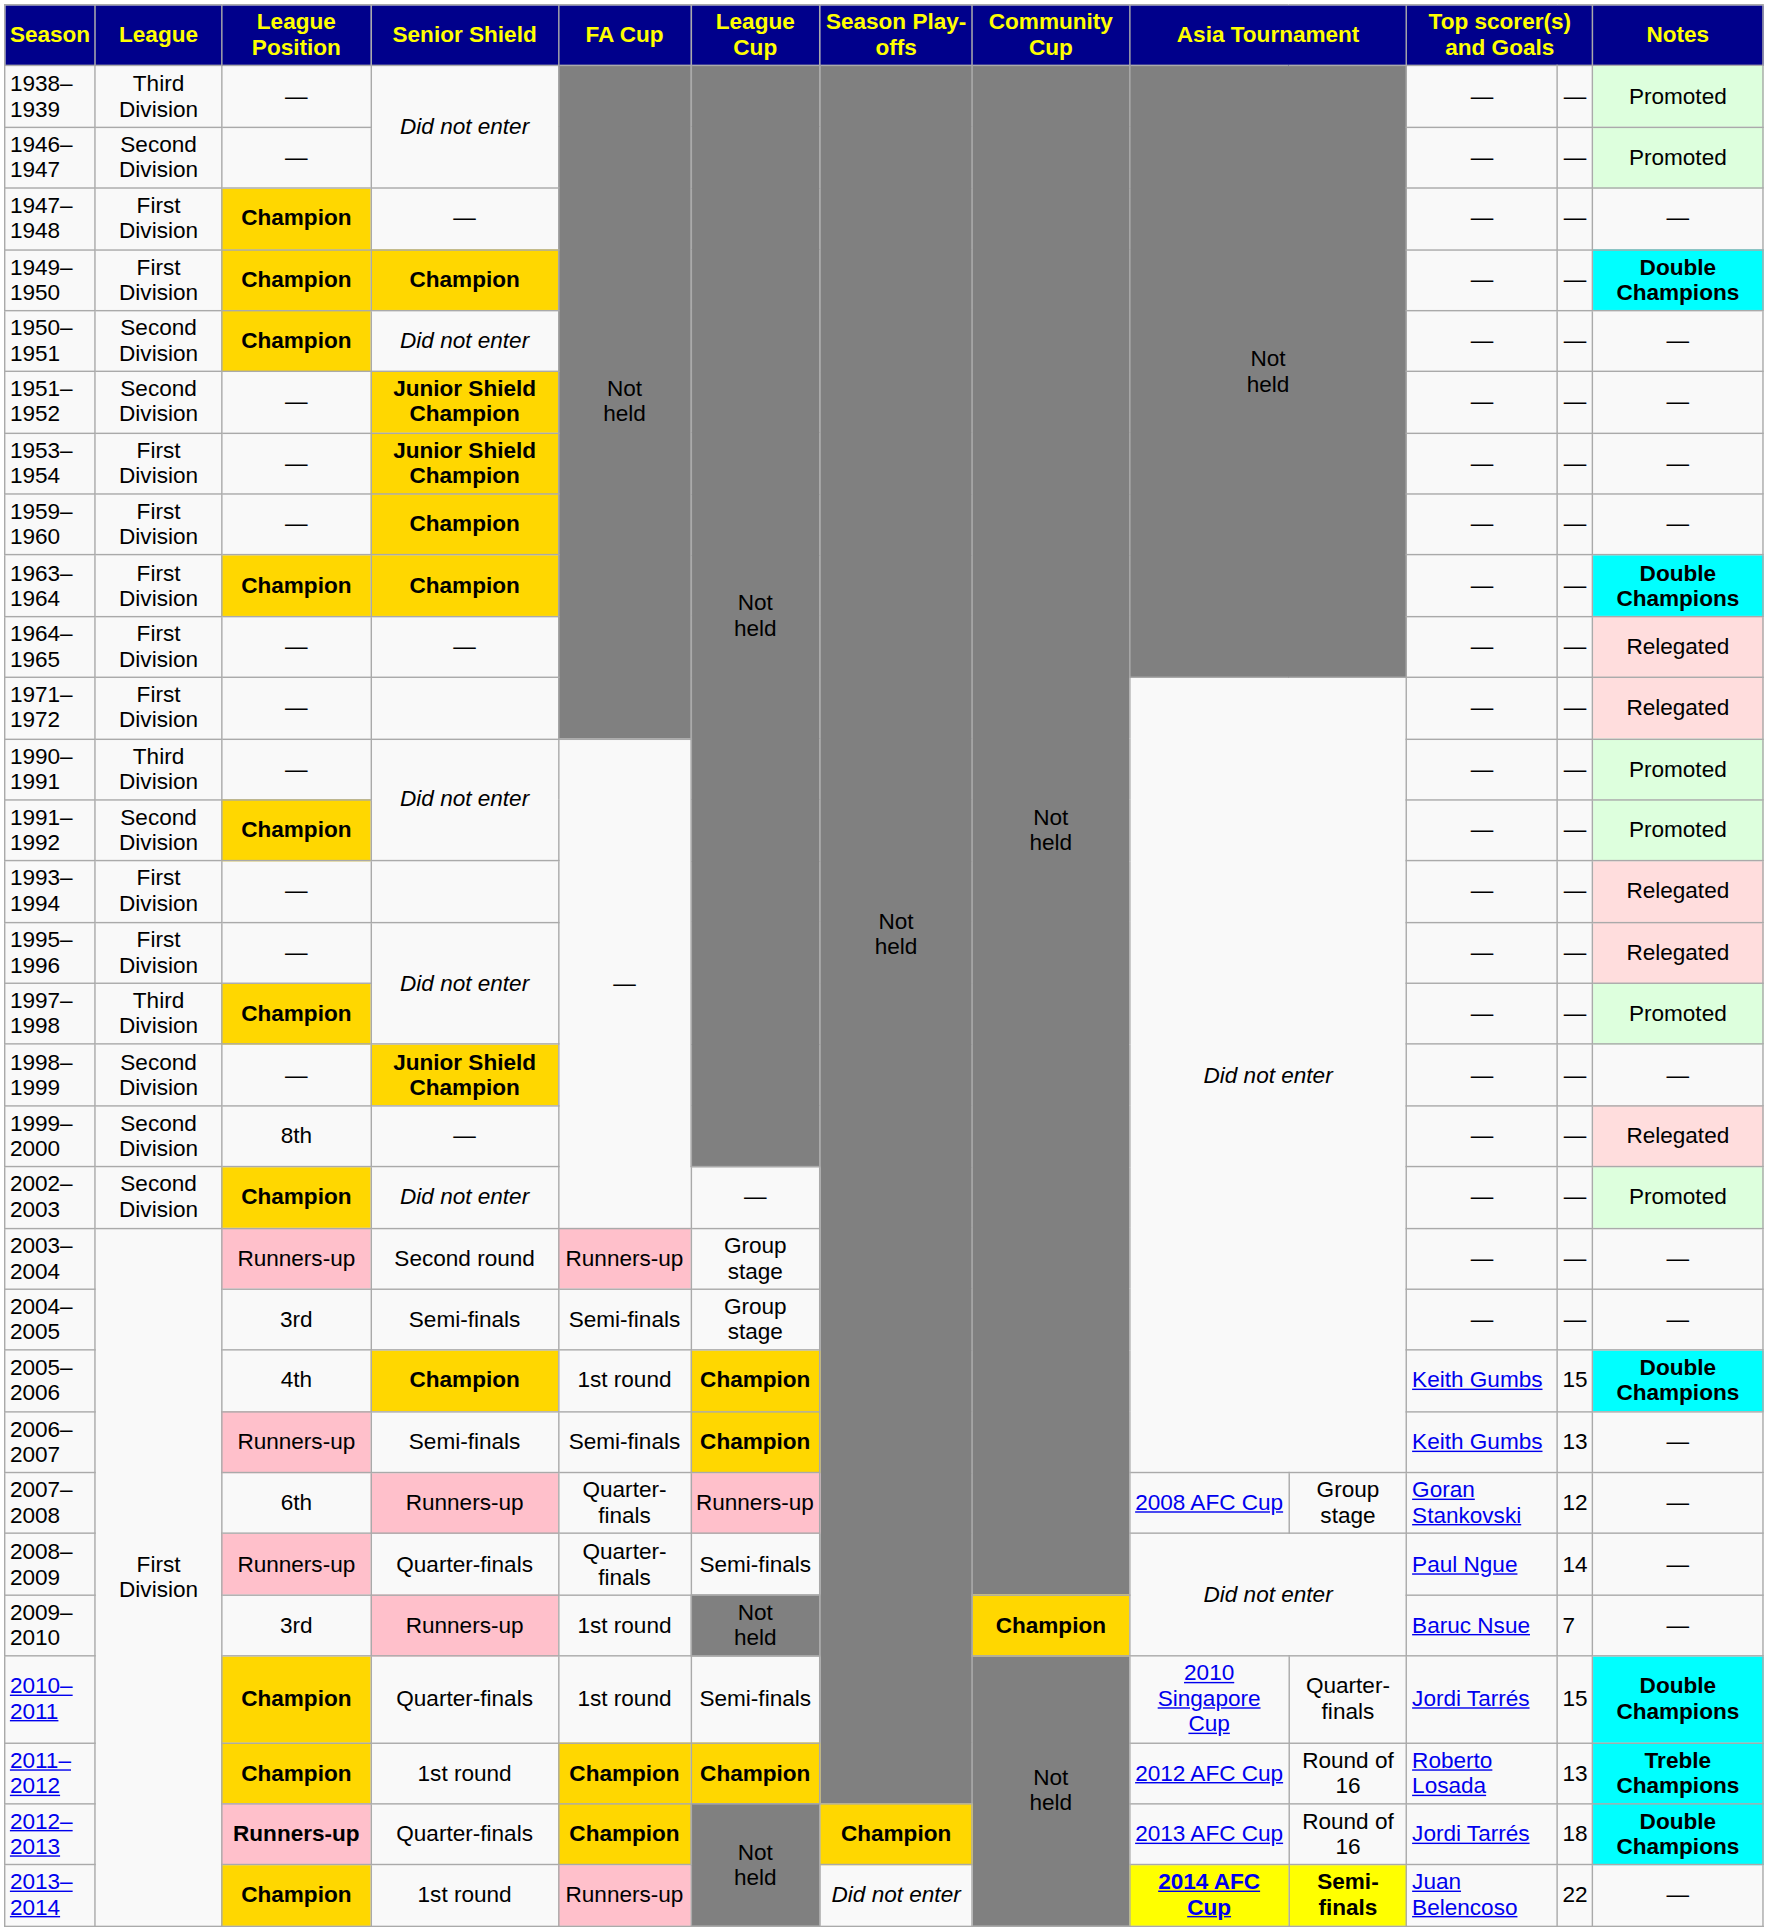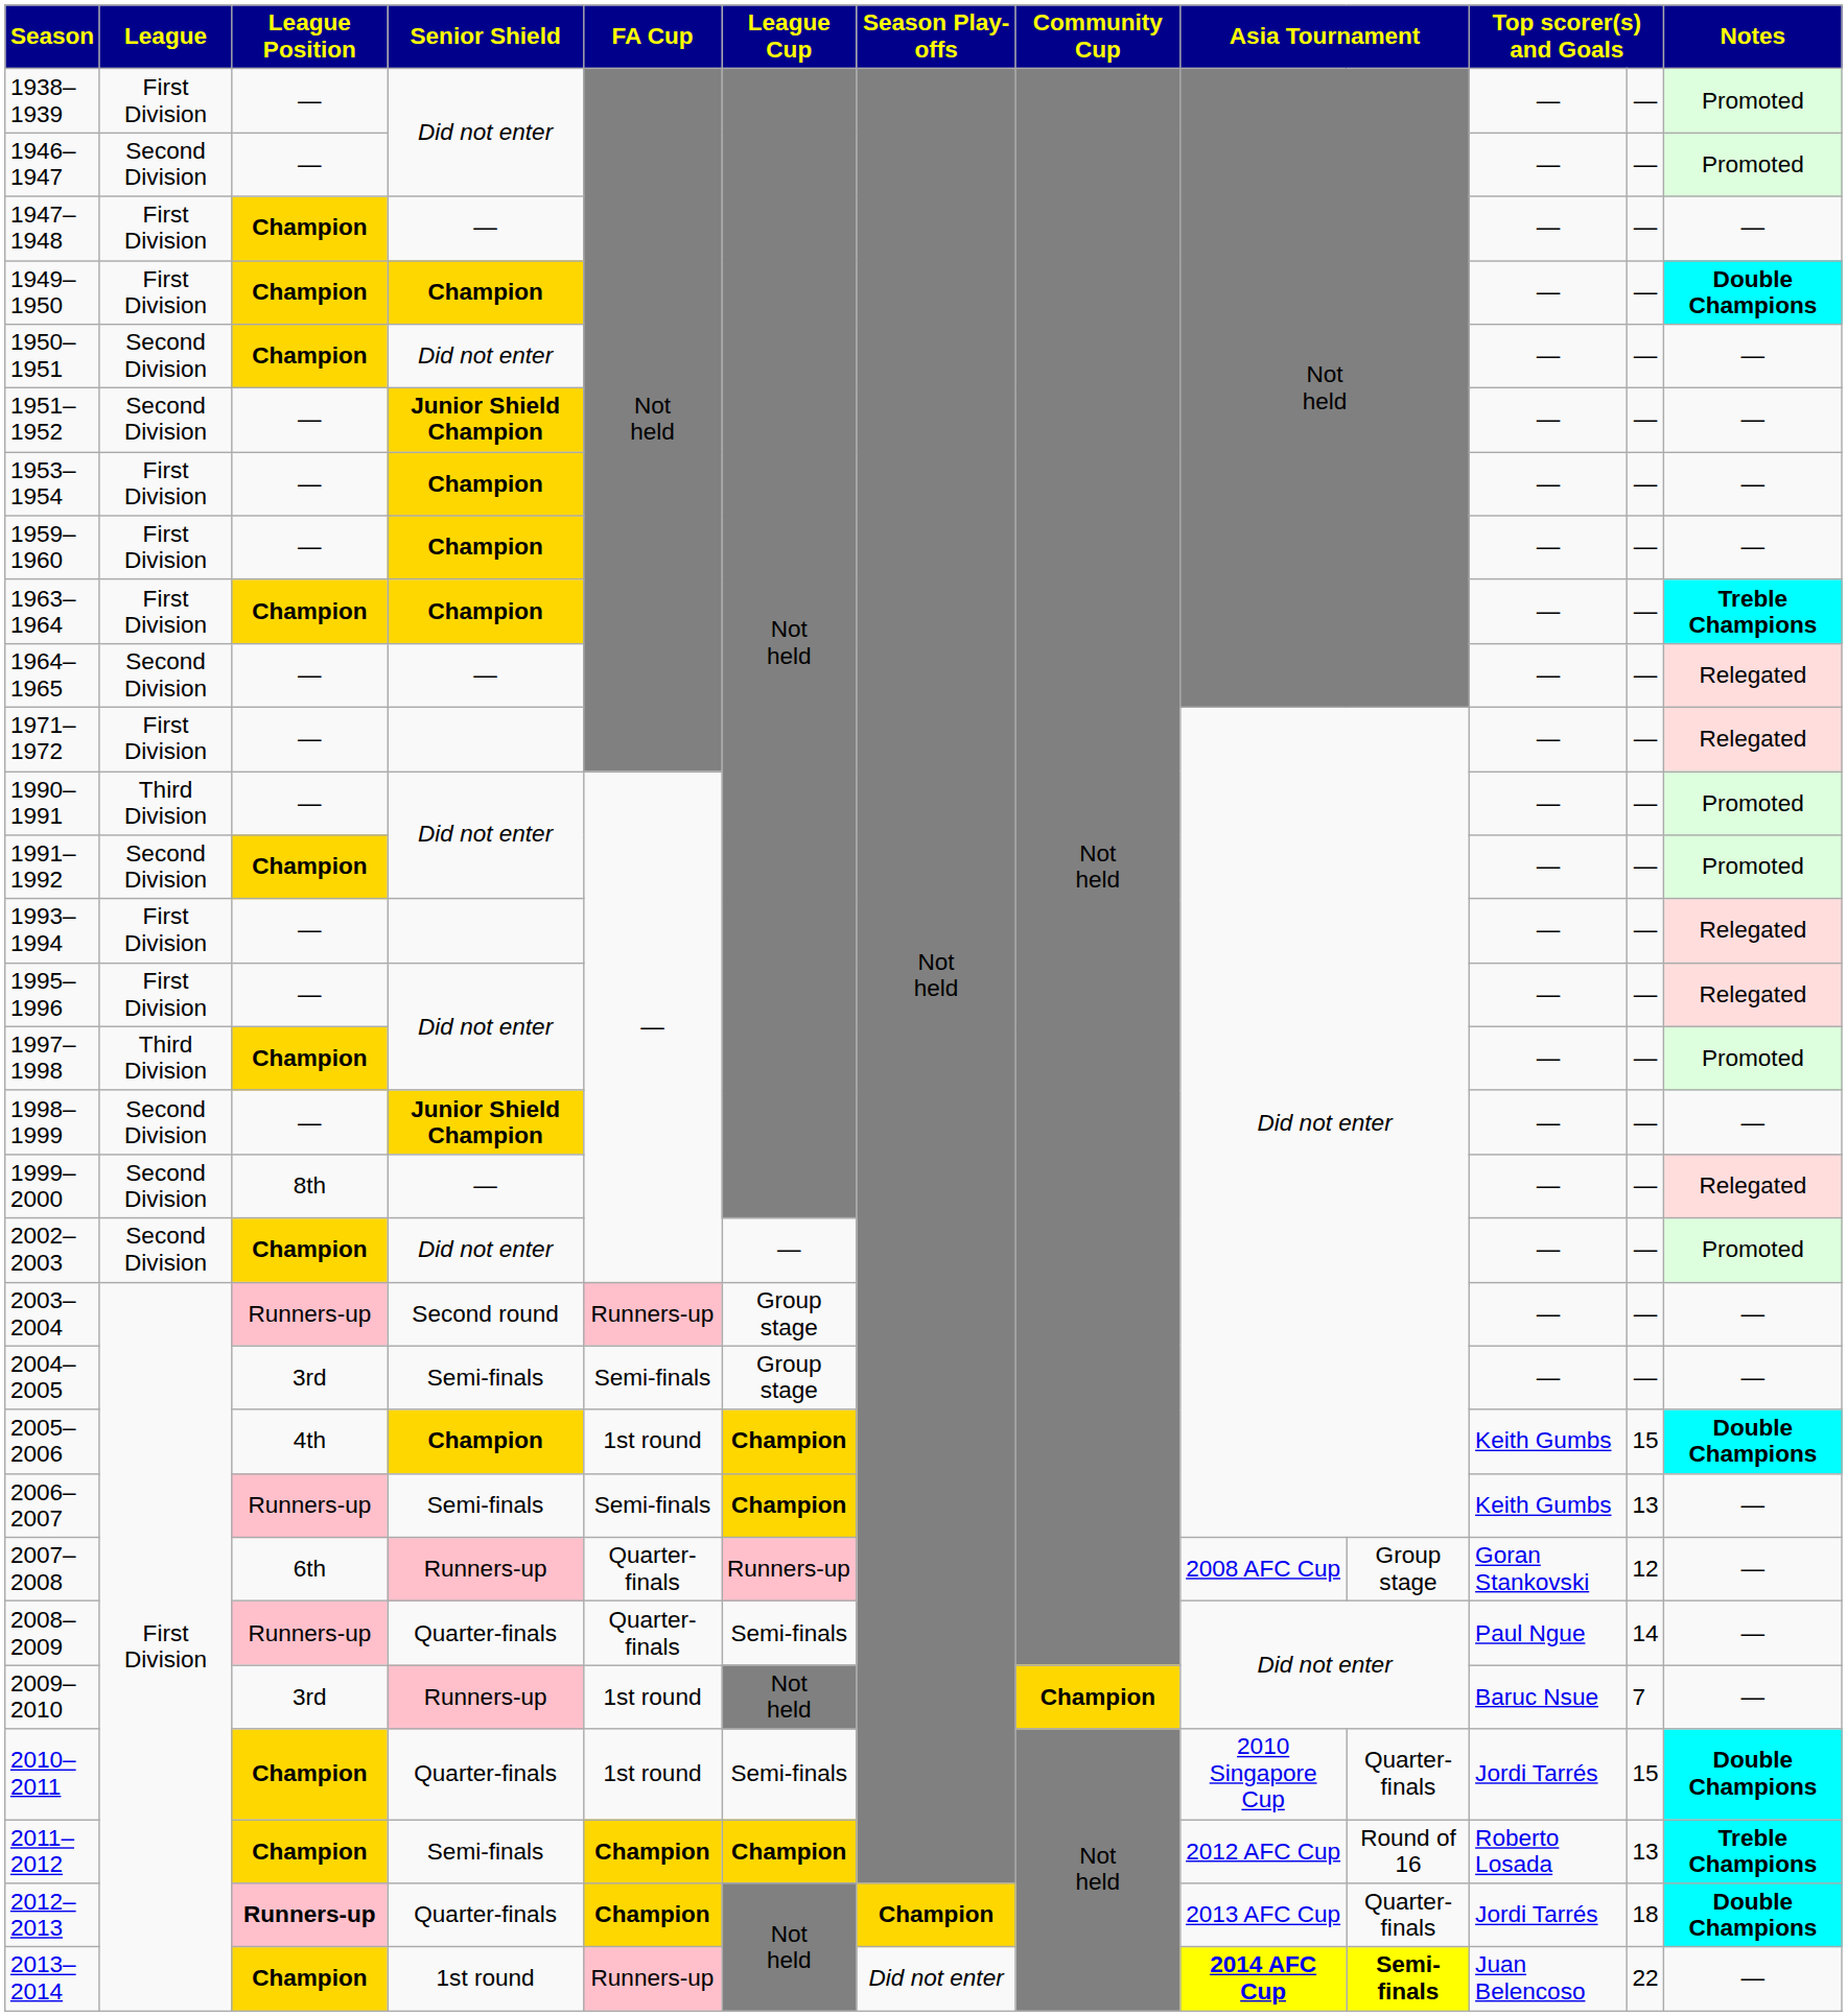1938– 1939 | League: Third Division -> First Division
1953– 1954 | Senior Shield: Junior Shield Champion -> Champion
1963– 1964 | Notes: Double Champions -> Treble Champions
1964– 1965 | League: First Division -> Second Division
2011– 2012 | Senior Shield: 1st round -> Semi-finals
2012– 2013 | column 10: Round of 16 -> Quarter-finals
